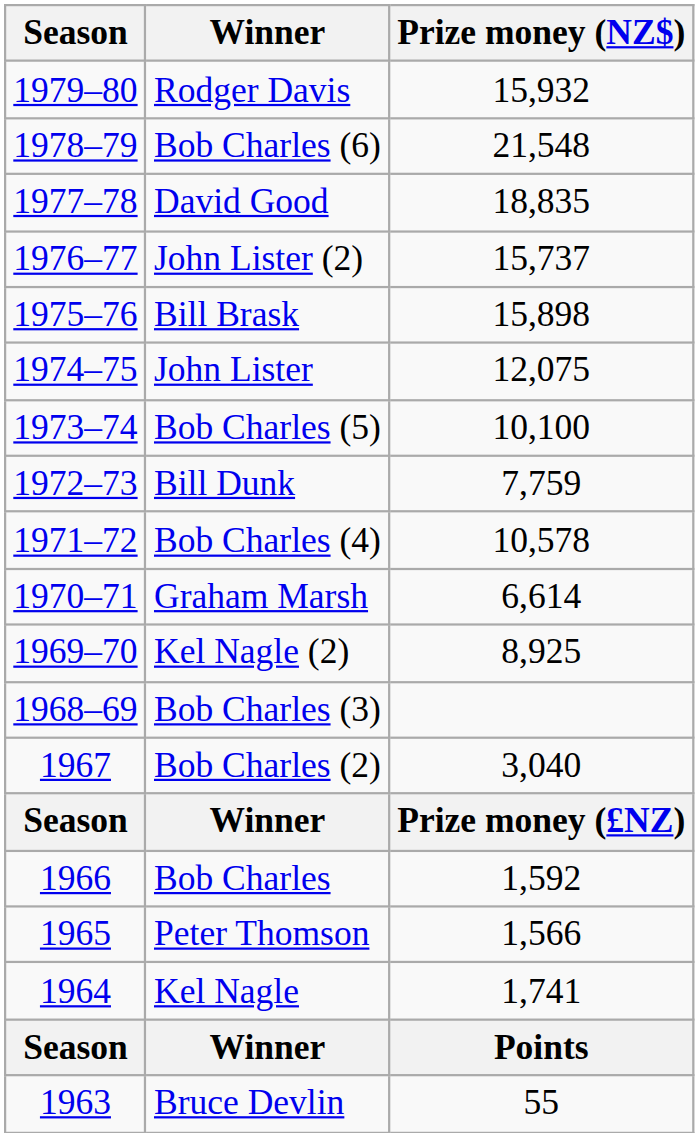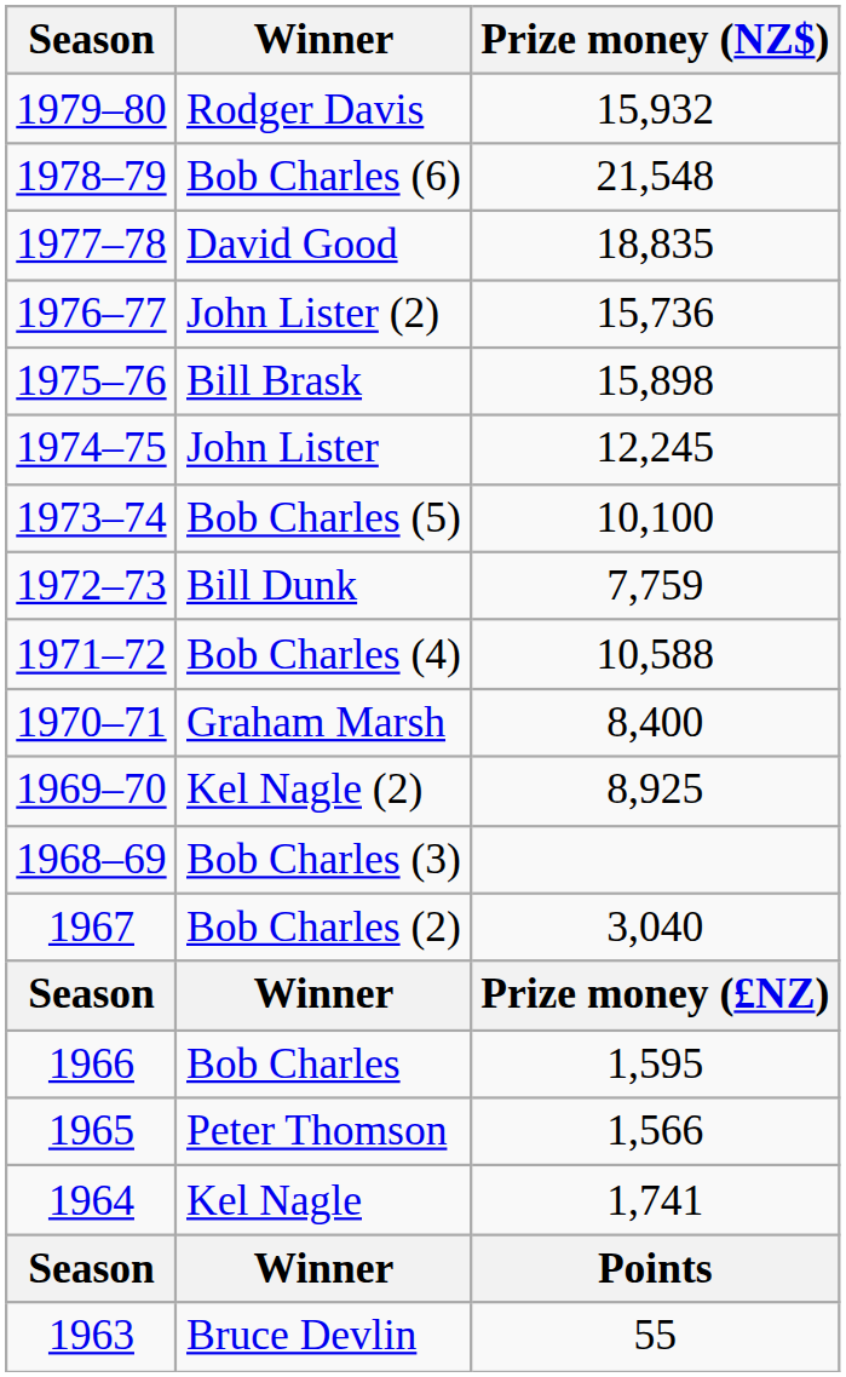John Lister (2) | Prize money (NZ$): 15,737 -> 15,736
John Lister | Prize money (NZ$): 12,075 -> 12,245
Bob Charles (4) | Prize money (NZ$): 10,578 -> 10,588
Graham Marsh | Prize money (NZ$): 6,614 -> 8,400
Bob Charles | Prize money (NZ$): 1,592 -> 1,595
